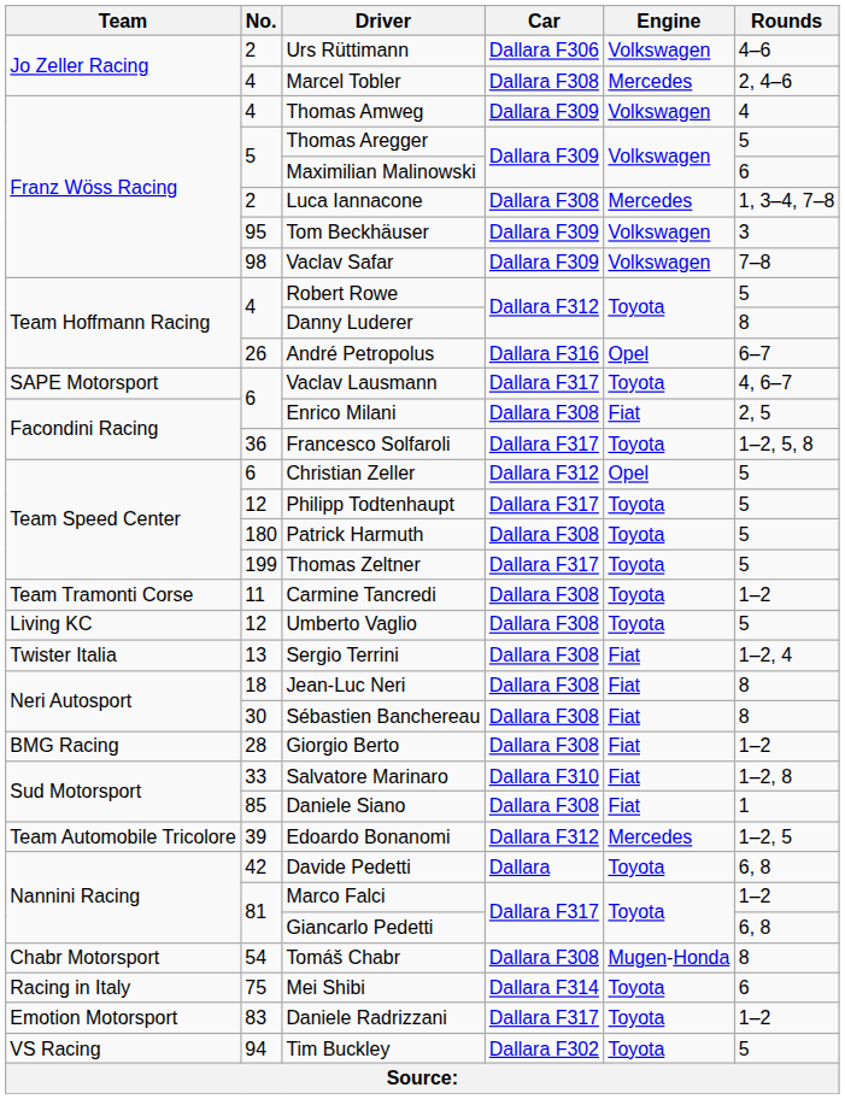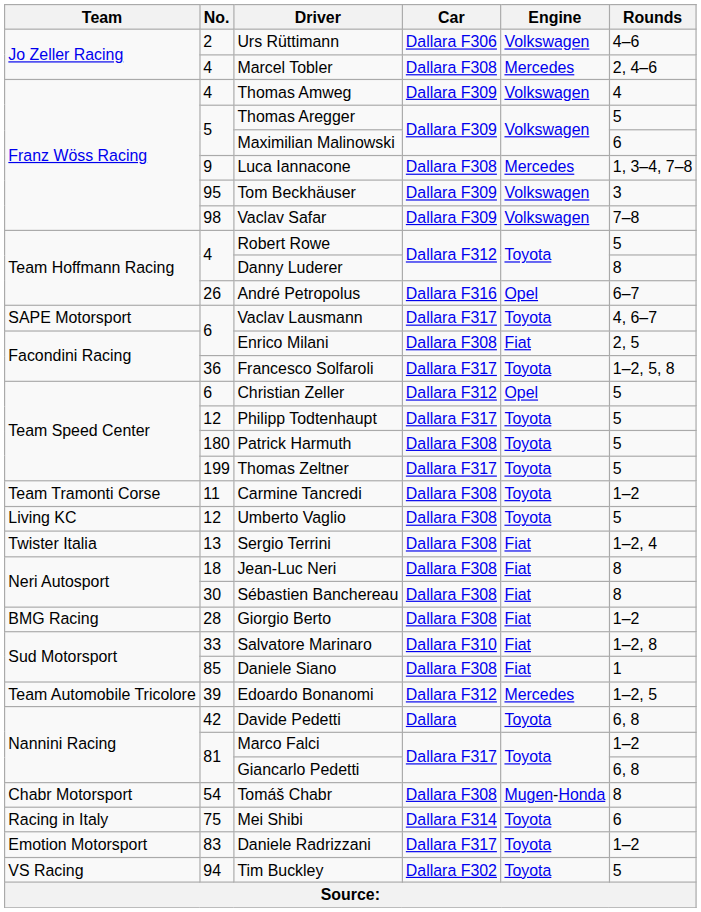Luca Iannacone | No.: 2 -> 9
